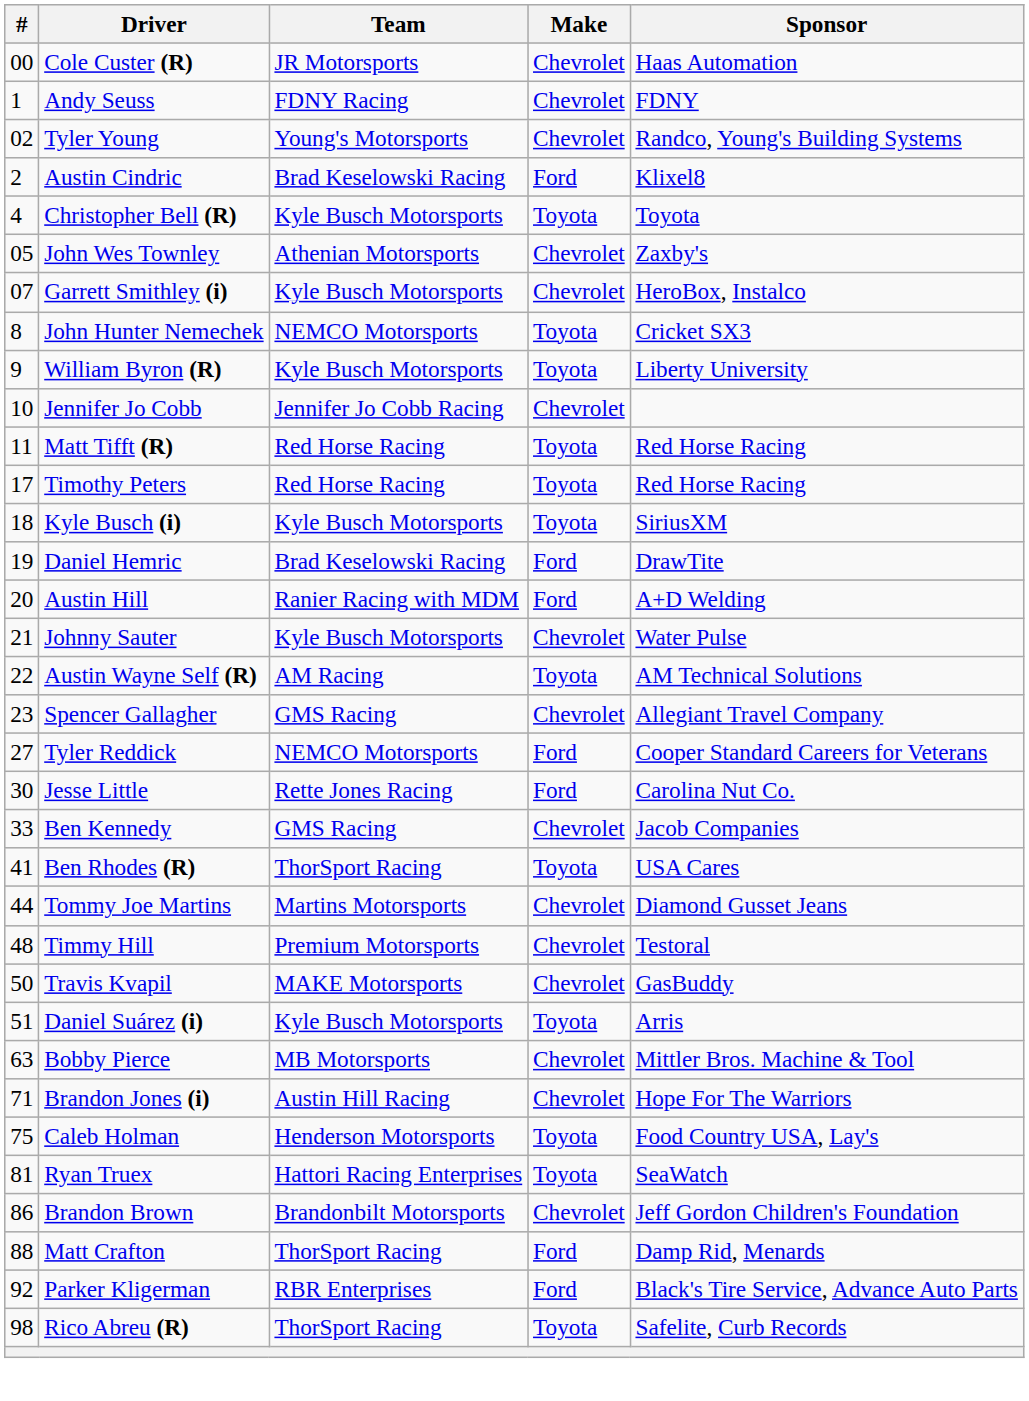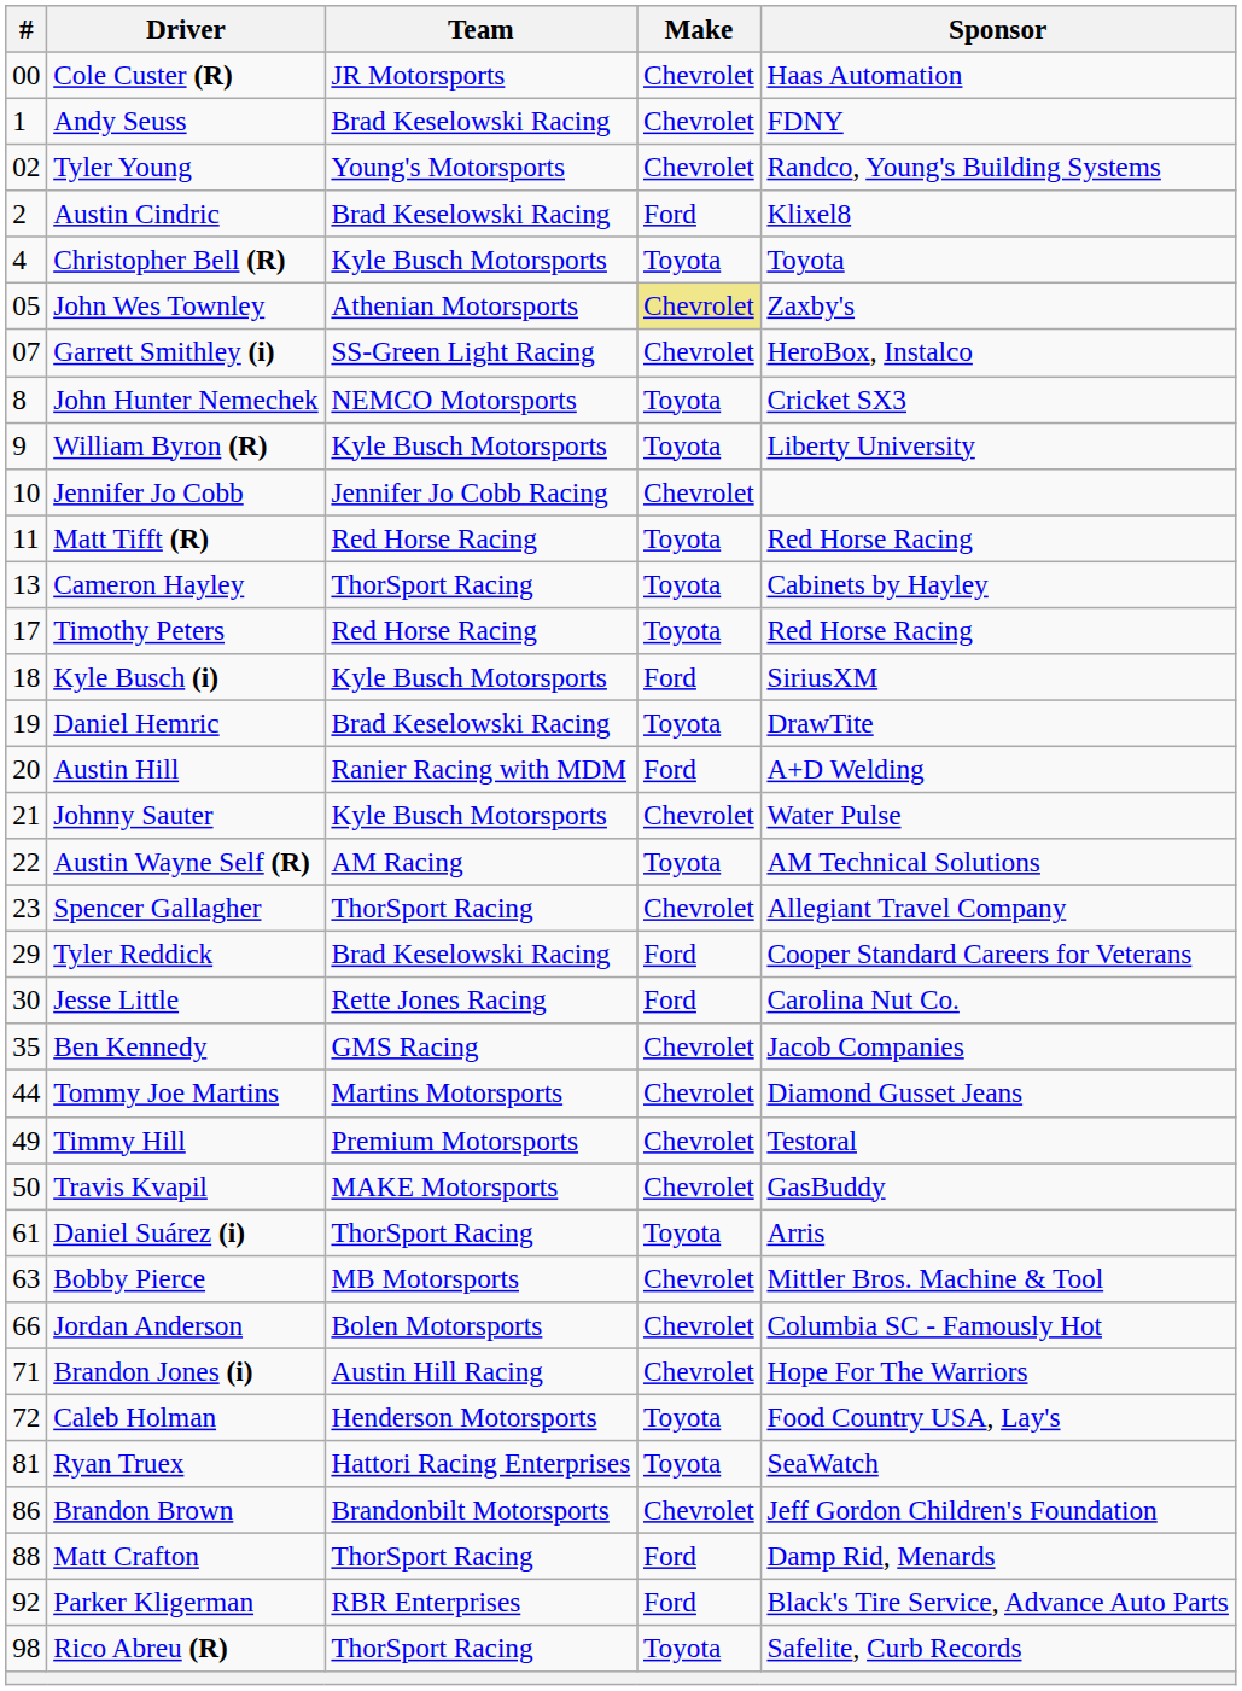Andy Seuss | Team: FDNY Racing -> Brad Keselowski Racing
John Wes Townley | Make: no background -> khaki background
Garrett Smithley (i) | Team: Kyle Busch Motorsports -> SS-Green Light Racing
+ row: 13 | Cameron Hayley | ThorSport Racing | Toyota | Cabinets by Hayley
Kyle Busch (i) | Make: Toyota -> Ford
Daniel Hemric | Make: Ford -> Toyota
Spencer Gallagher | Team: GMS Racing -> ThorSport Racing
Tyler Reddick | #: 27 -> 29
Tyler Reddick | Team: NEMCO Motorsports -> Brad Keselowski Racing
Ben Kennedy | #: 33 -> 35
- row: 41 | Ben Rhodes (R) | ThorSport Racing | Toyota | USA Cares
Timmy Hill | #: 48 -> 49
Daniel Suárez (i) | #: 51 -> 61
Daniel Suárez (i) | Team: Kyle Busch Motorsports -> ThorSport Racing
+ row: 66 | Jordan Anderson | Bolen Motorsports | Chevrolet | Columbia SC - Famously Hot
Caleb Holman | #: 75 -> 72
